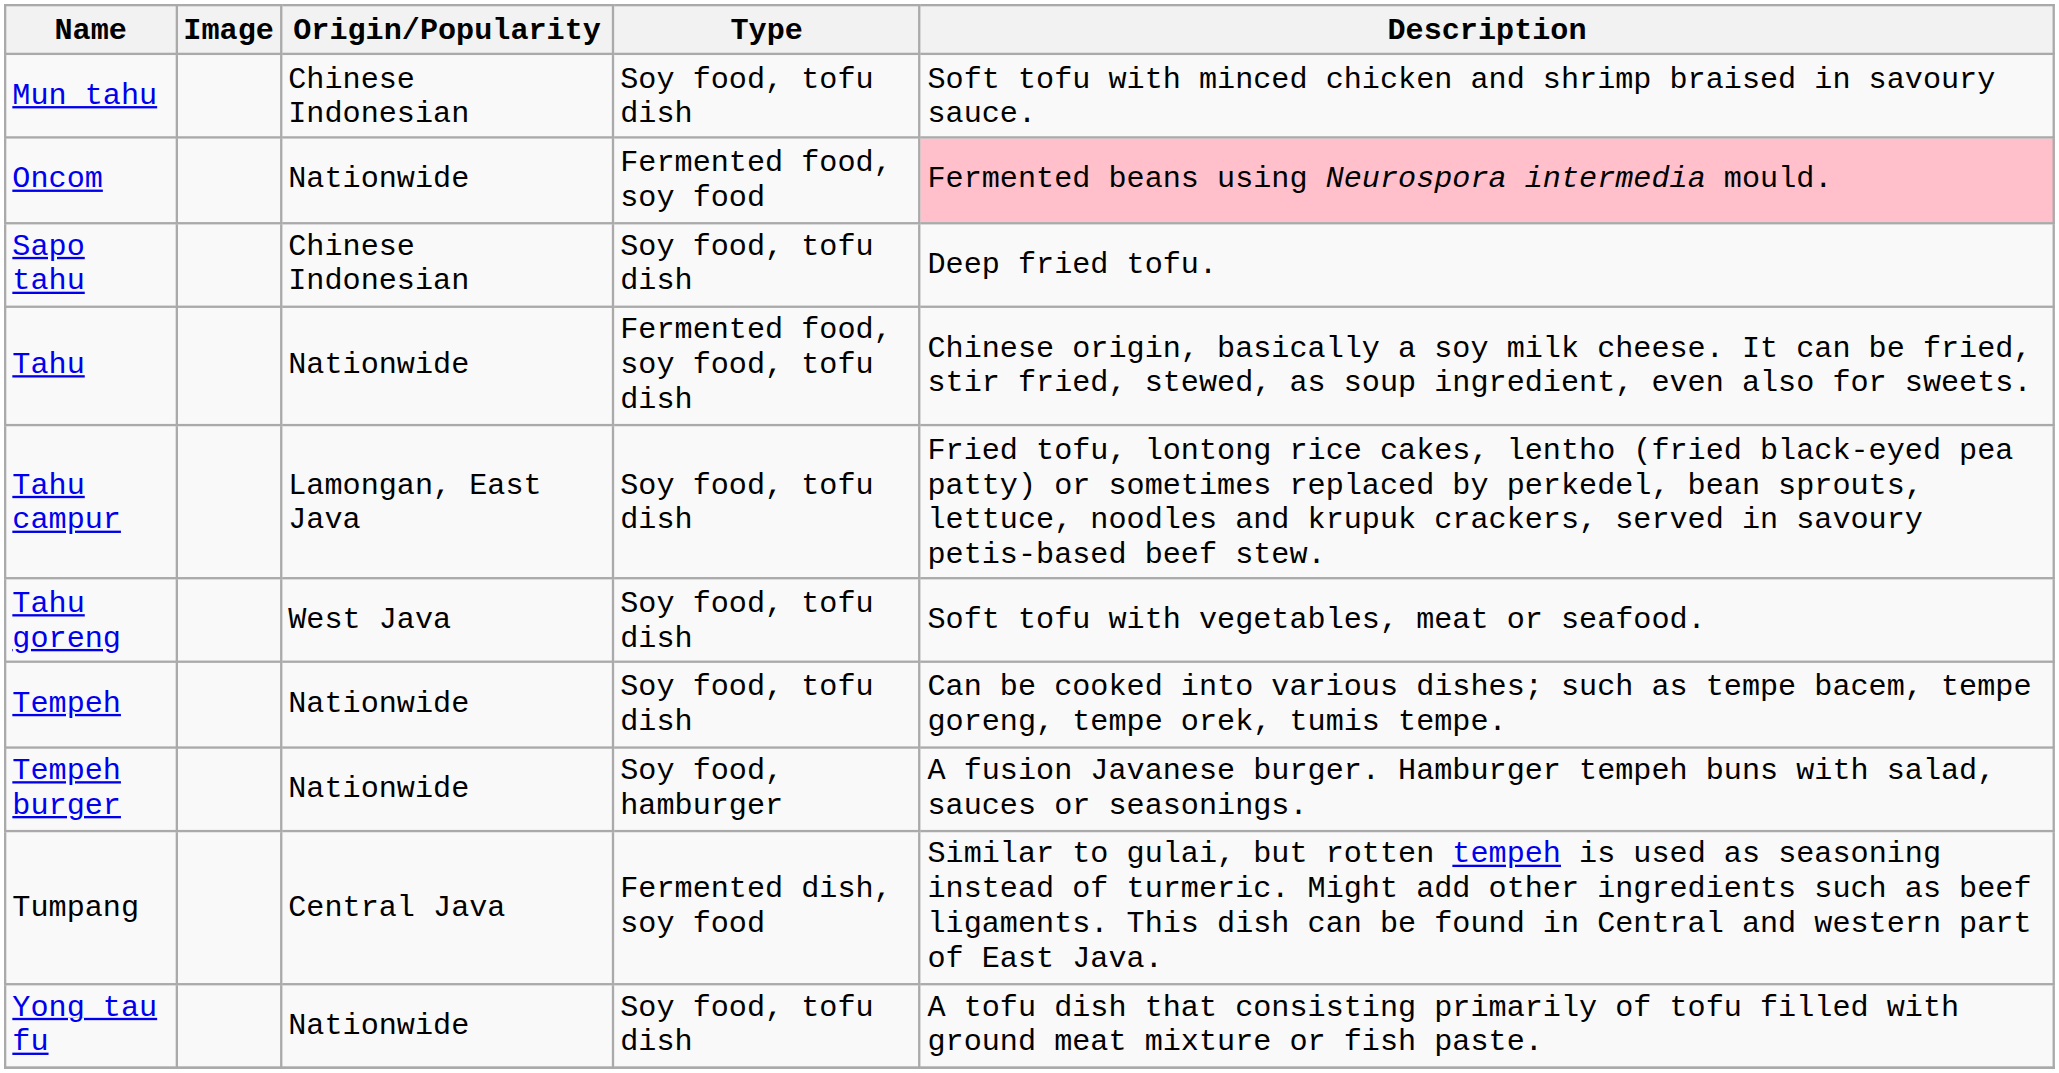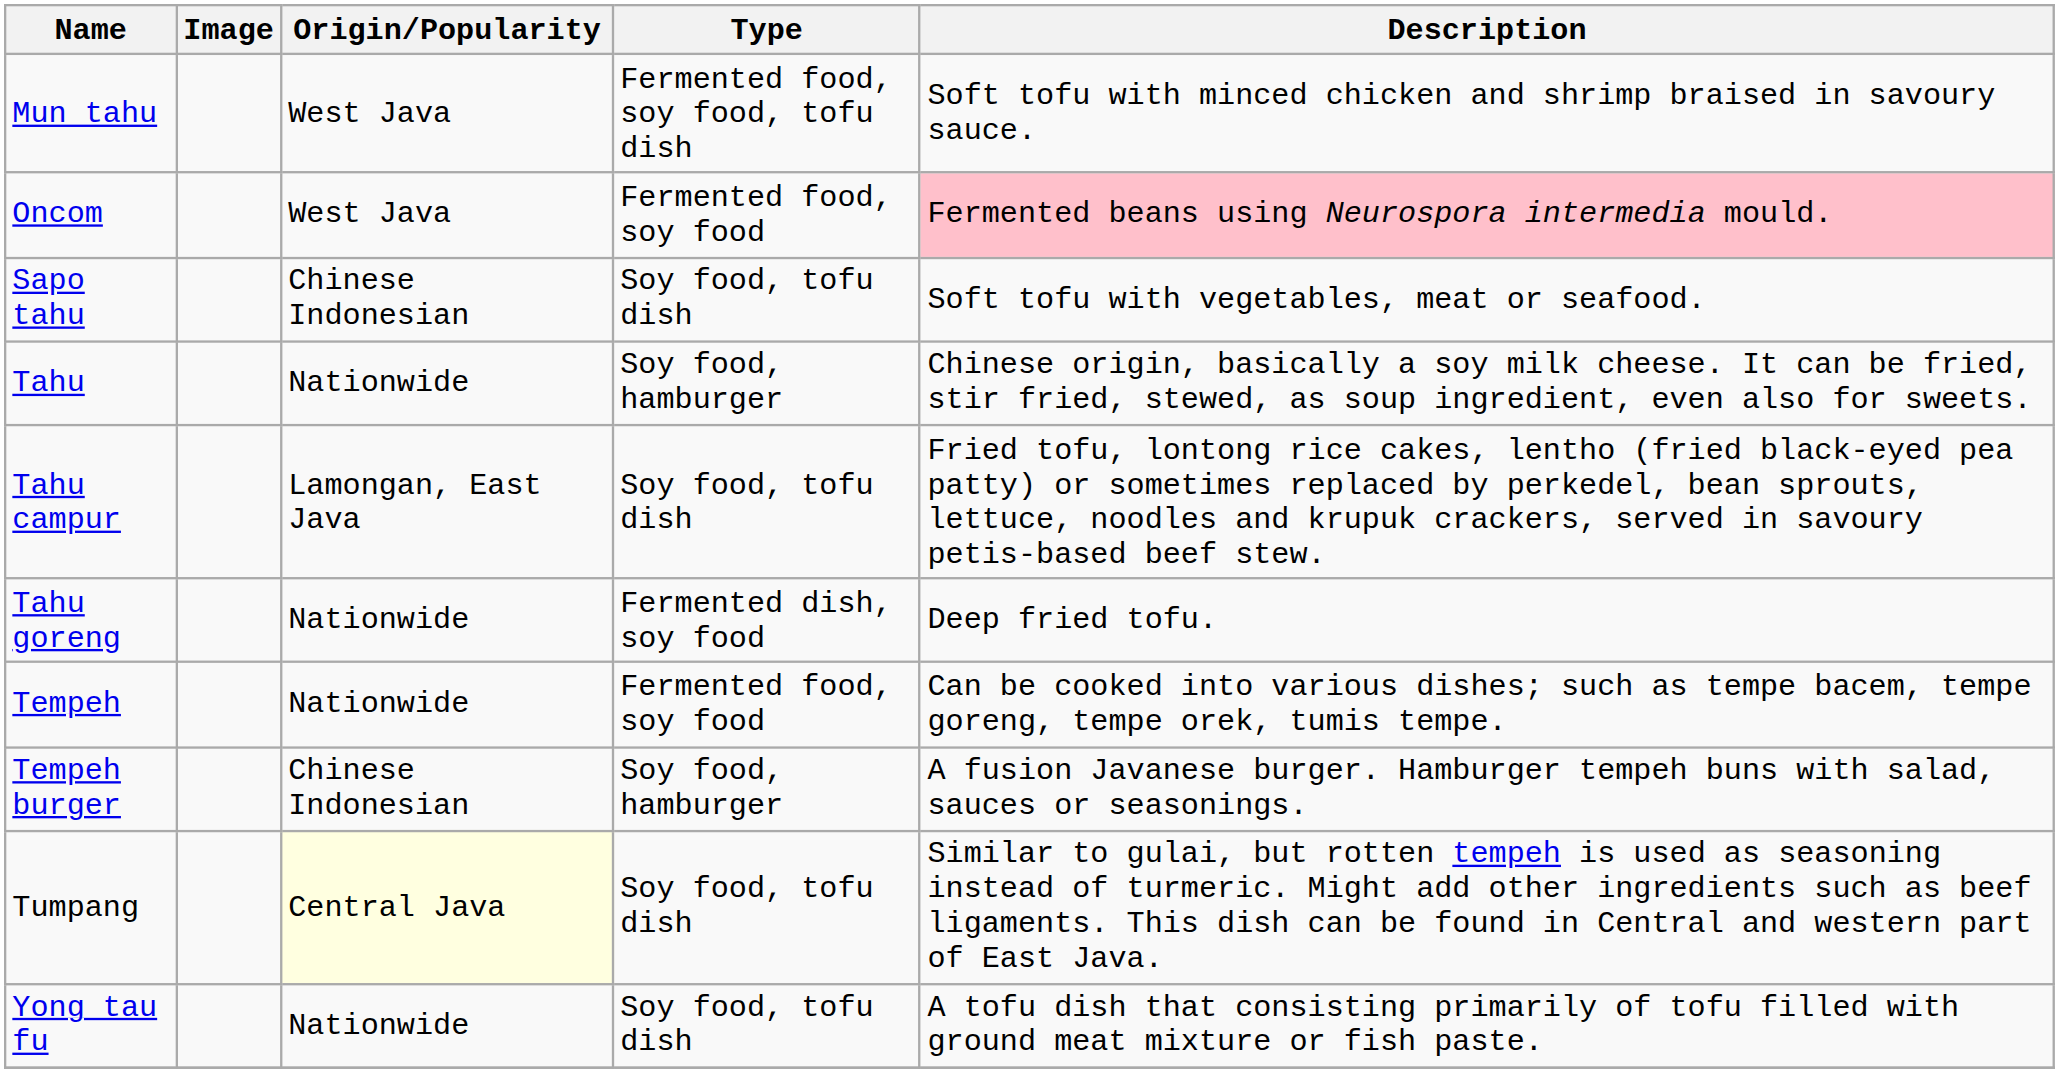Mun tahu | Origin/Popularity: Chinese Indonesian -> West Java
Mun tahu | Type: Soy food, tofu dish -> Fermented food, soy food, tofu dish
Oncom | Origin/Popularity: Nationwide -> West Java
Sapo tahu | Description: Deep fried tofu. -> Soft tofu with vegetables, meat or seafood.
Tahu | Type: Fermented food, soy food, tofu dish -> Soy food, hamburger
Tahu goreng | Origin/Popularity: West Java -> Nationwide
Tahu goreng | Type: Soy food, tofu dish -> Fermented dish, soy food
Tahu goreng | Description: Soft tofu with vegetables, meat or seafood. -> Deep fried tofu.
Tempeh | Type: Soy food, tofu dish -> Fermented food, soy food
Tempeh burger | Origin/Popularity: Nationwide -> Chinese Indonesian
Tumpang | Origin/Popularity: no background -> lightyellow background
Tumpang | Type: Fermented dish, soy food -> Soy food, tofu dish
